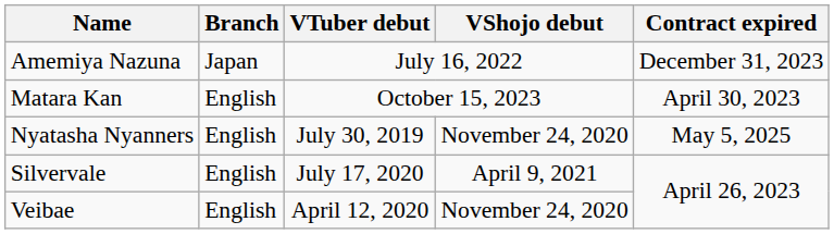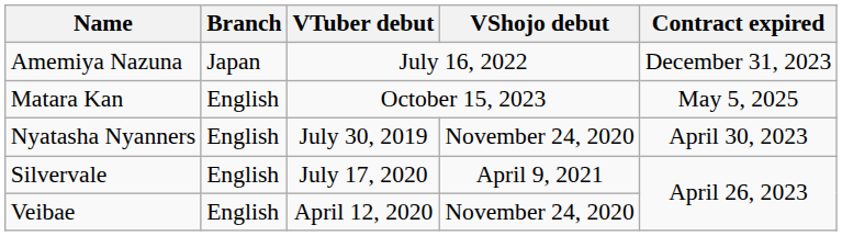Matara Kan | Contract expired: April 30, 2023 -> May 5, 2025
Nyatasha Nyanners | Contract expired: May 5, 2025 -> April 30, 2023
